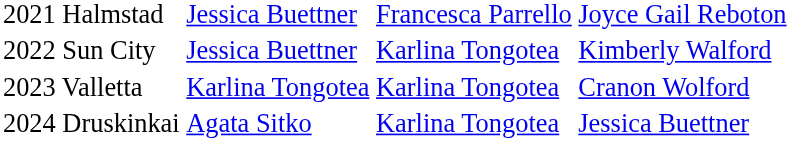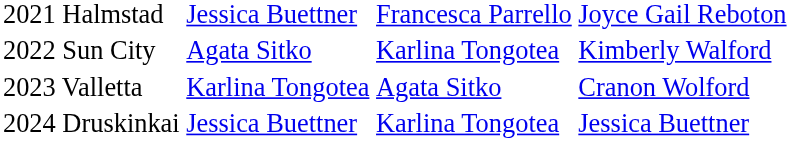2022 Sun City | column 2: Jessica Buettner -> Agata Sitko
2023 Valletta | column 3: Karlina Tongotea -> Agata Sitko
2024 Druskinkai | column 2: Agata Sitko -> Jessica Buettner
